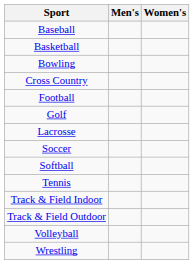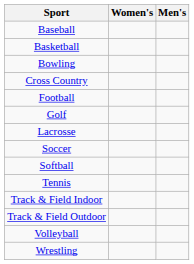columns swapped: Men's <-> Women's
